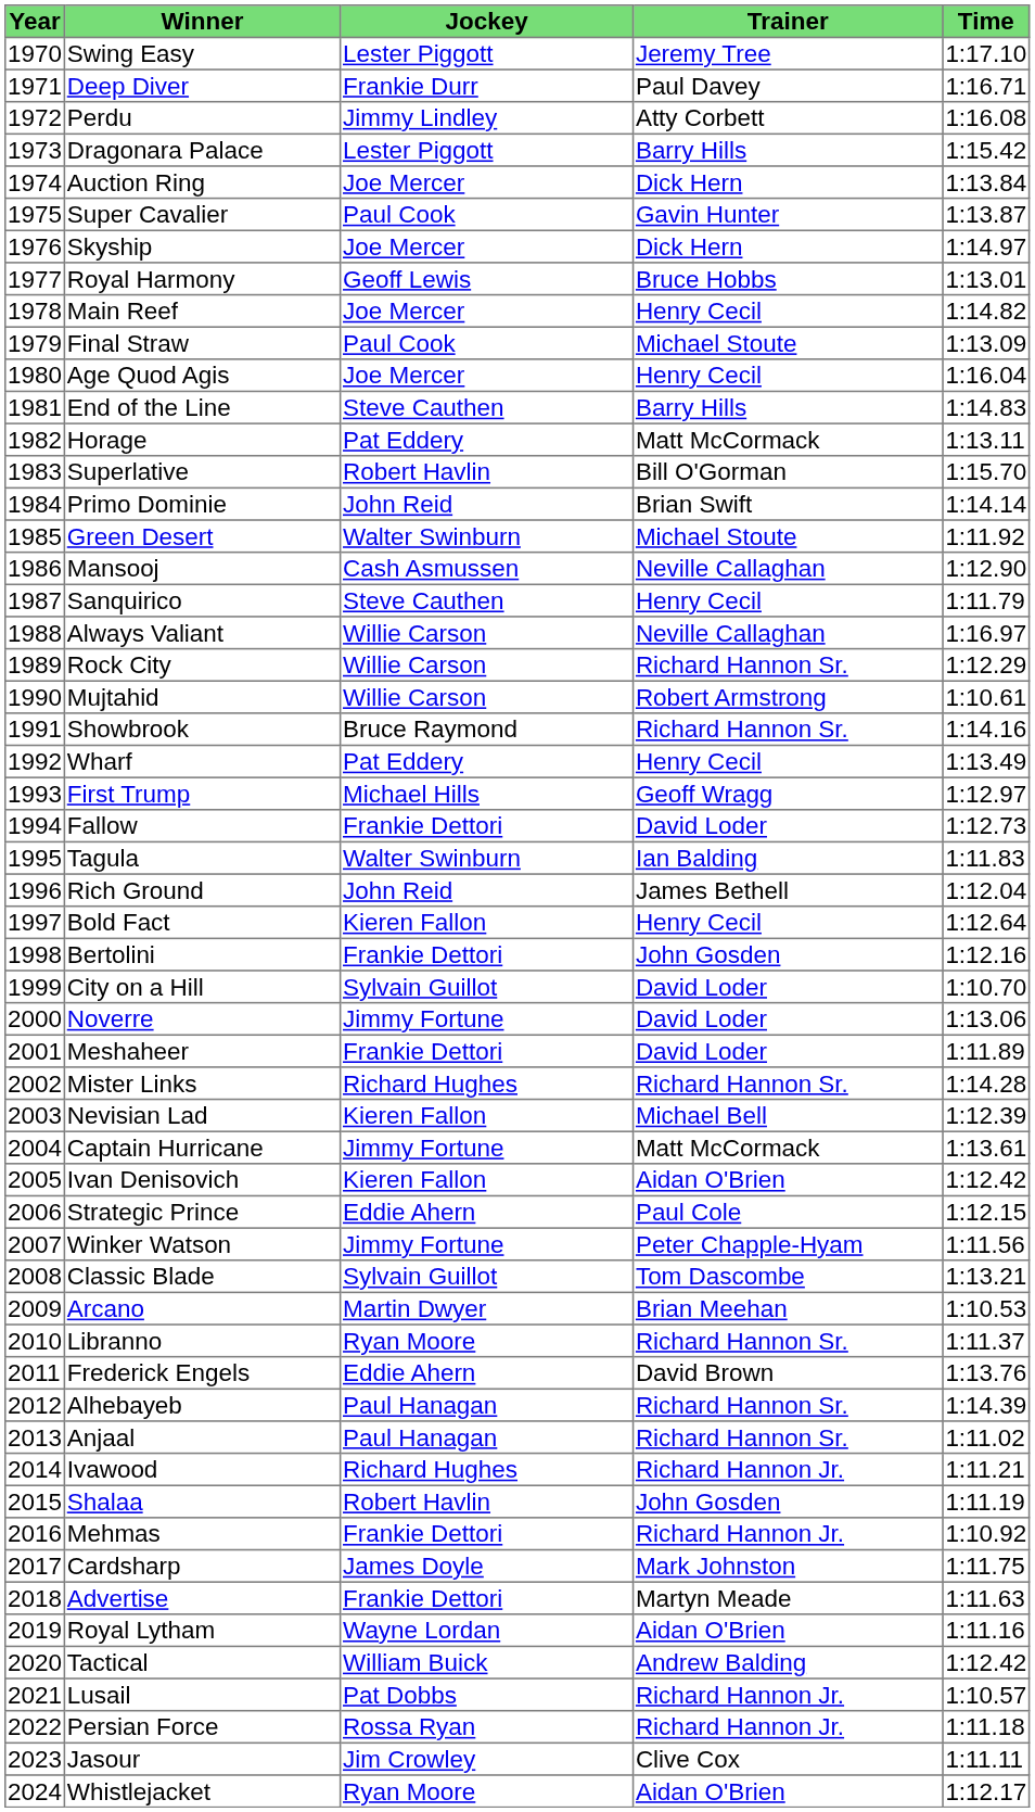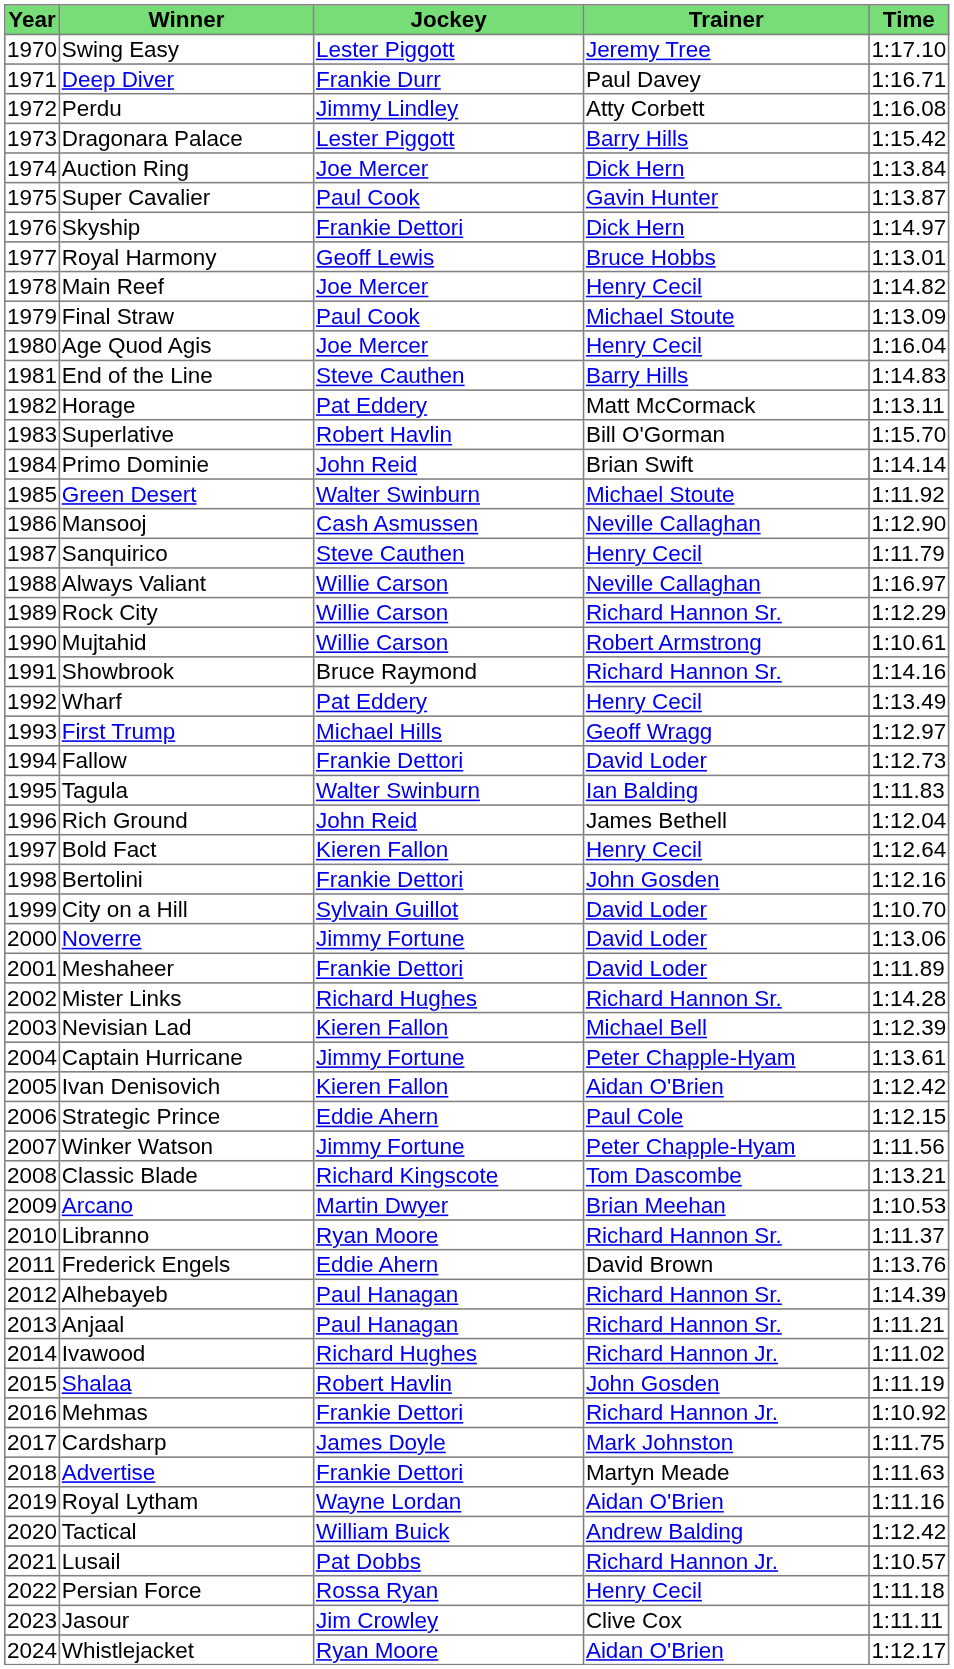Skyship | Jockey: Joe Mercer -> Frankie Dettori
Captain Hurricane | Trainer: Matt McCormack -> Peter Chapple-Hyam
Classic Blade | Jockey: Sylvain Guillot -> Richard Kingscote
Anjaal | Time: 1:11.02 -> 1:11.21
Ivawood | Time: 1:11.21 -> 1:11.02
Persian Force | Trainer: Richard Hannon Jr. -> Henry Cecil
